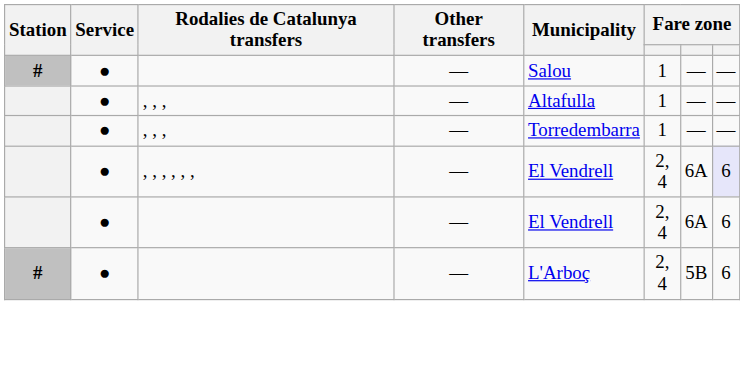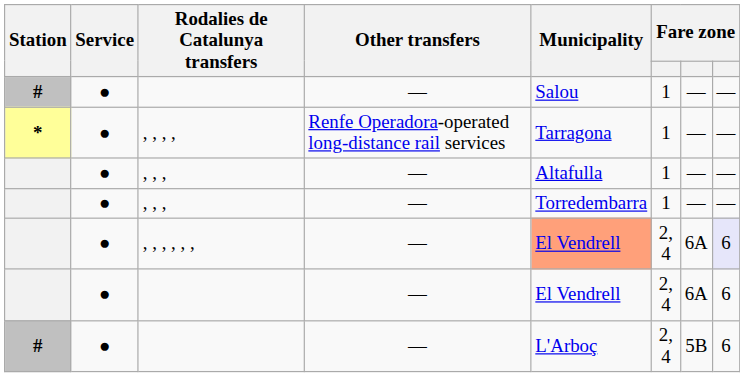+ row: * | ● | , , , , | Renfe Operadora-operated long-distance rail services | Tarragona | 1 | — | —
, , , , , , | Municipality: no background -> lightsalmon background
